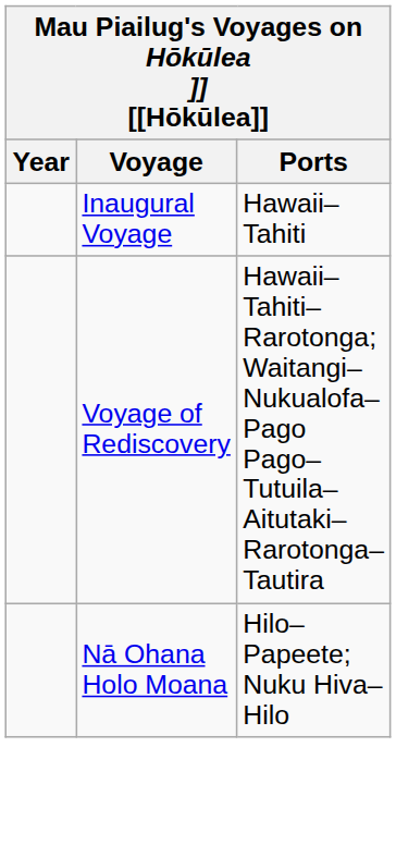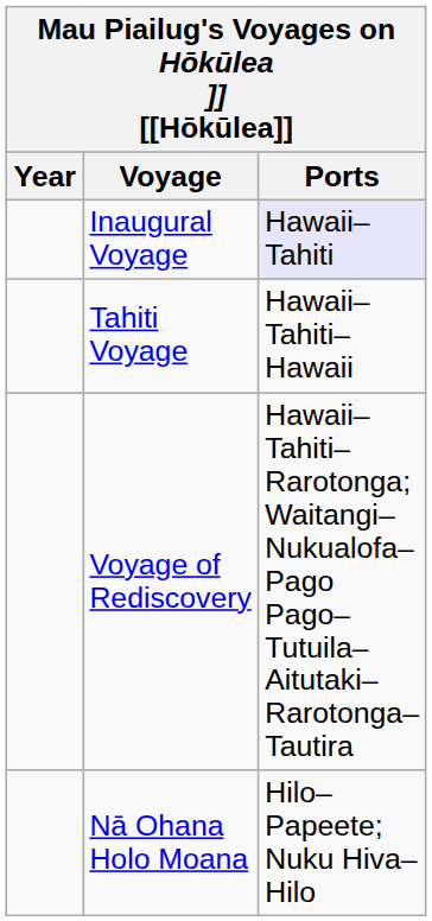Inaugural Voyage | Ports: no background -> lavender background
+ row: Tahiti Voyage | Hawaii–Tahiti–Hawaii
